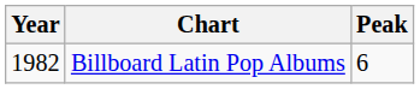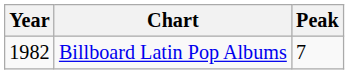Billboard Latin Pop Albums | Peak: 6 -> 7
